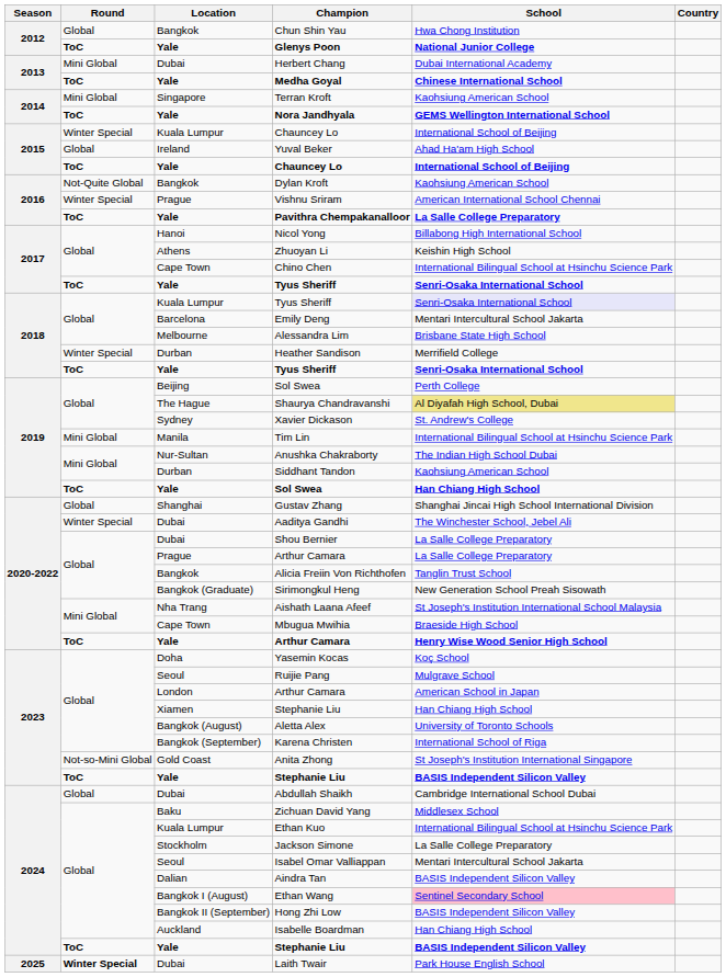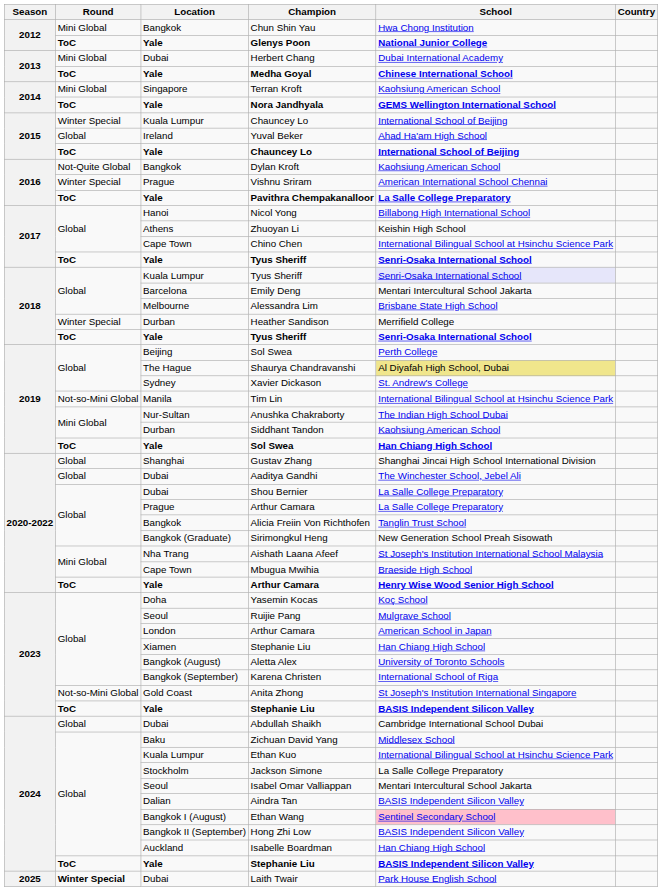Chun Shin Yau | Round: Global -> Mini Global
Tim Lin | Round: Mini Global -> Not-so-Mini Global
Aaditya Gandhi | Round: Winter Special -> Global
